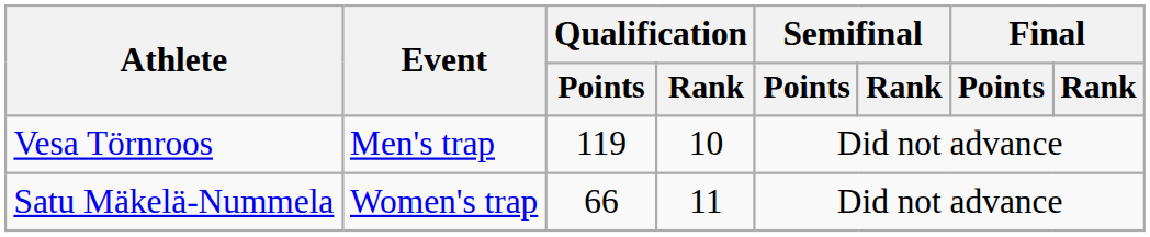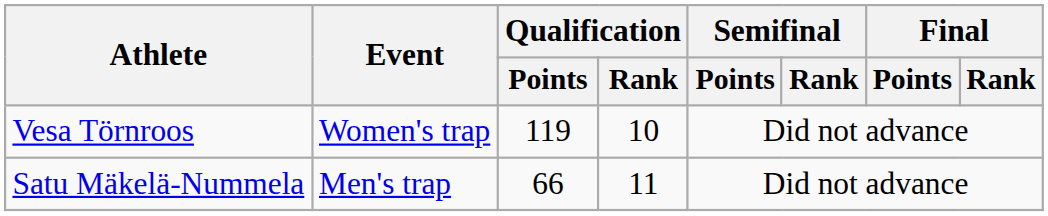Vesa Törnroos | Event: Men's trap -> Women's trap
Satu Mäkelä-Nummela | Event: Women's trap -> Men's trap
